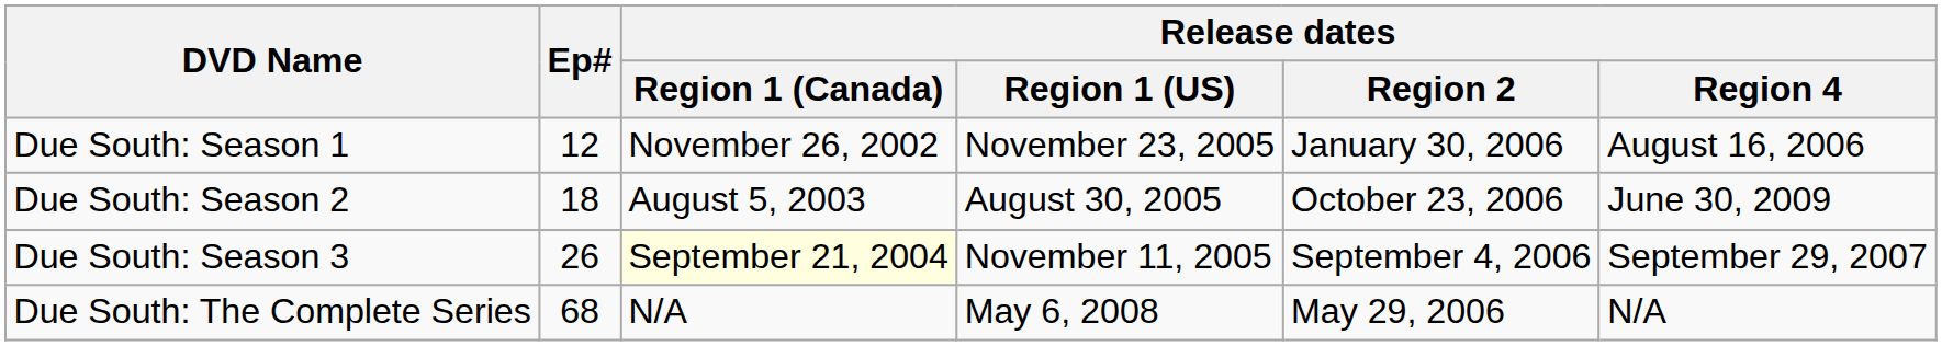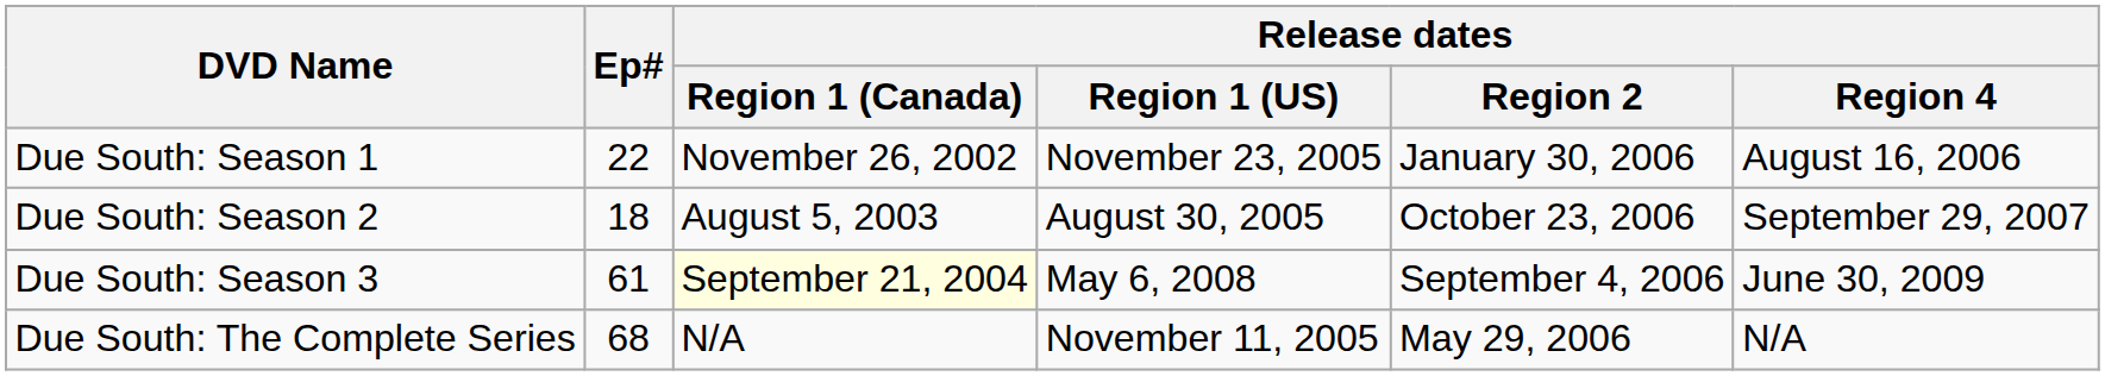Due South: Season 1 | Ep#: 12 -> 22
Due South: Season 2 | Release dates / Region 4: June 30, 2009 -> September 29, 2007
Due South: Season 3 | Ep#: 26 -> 61
Due South: Season 3 | Release dates / Region 1 (US): November 11, 2005 -> May 6, 2008
Due South: Season 3 | Release dates / Region 4: September 29, 2007 -> June 30, 2009
Due South: The Complete Series | Release dates / Region 1 (US): May 6, 2008 -> November 11, 2005
